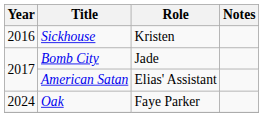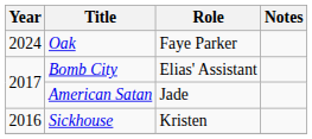rows swapped: Sickhouse <-> Oak
Bomb City | Role: Jade -> Elias' Assistant
American Satan | Role: Elias' Assistant -> Jade
